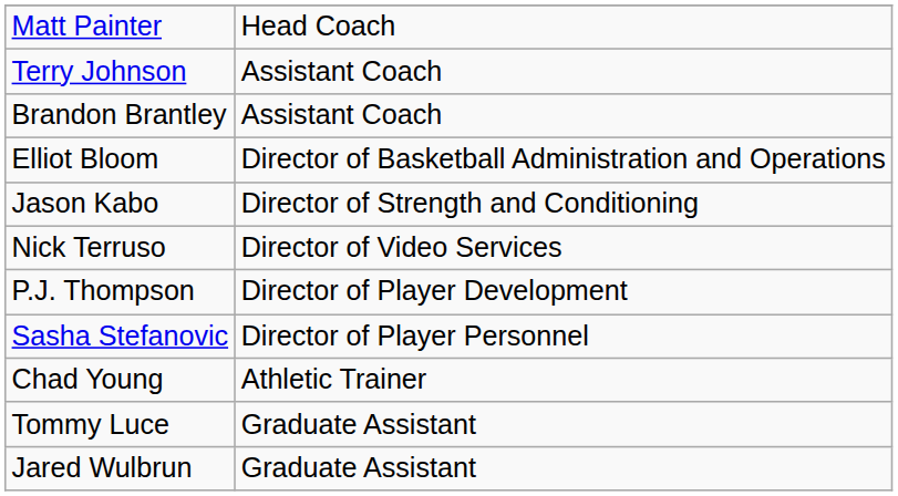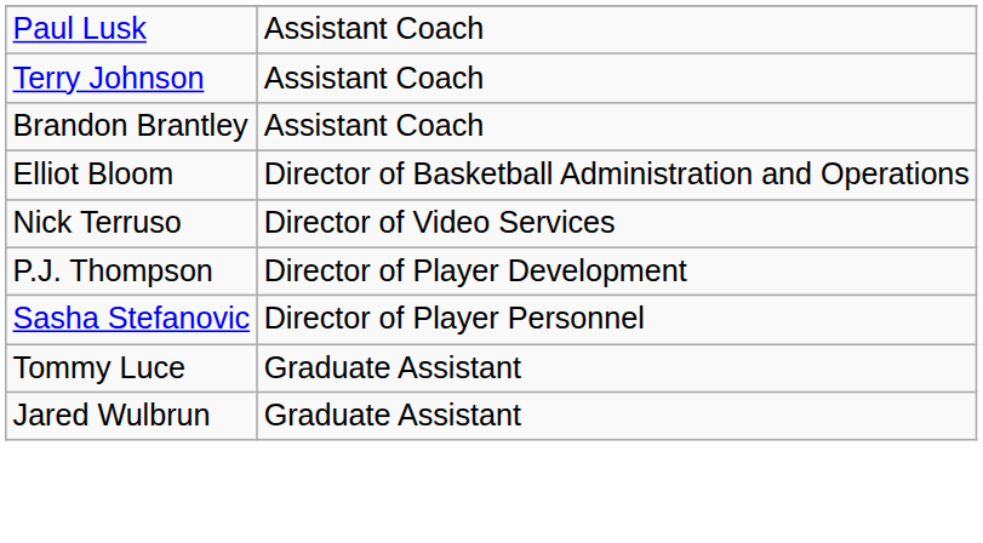- row: Matt Painter | Head Coach
+ row: Paul Lusk | Assistant Coach
- row: Jason Kabo | Director of Strength and Conditioning
- row: Chad Young | Athletic Trainer
